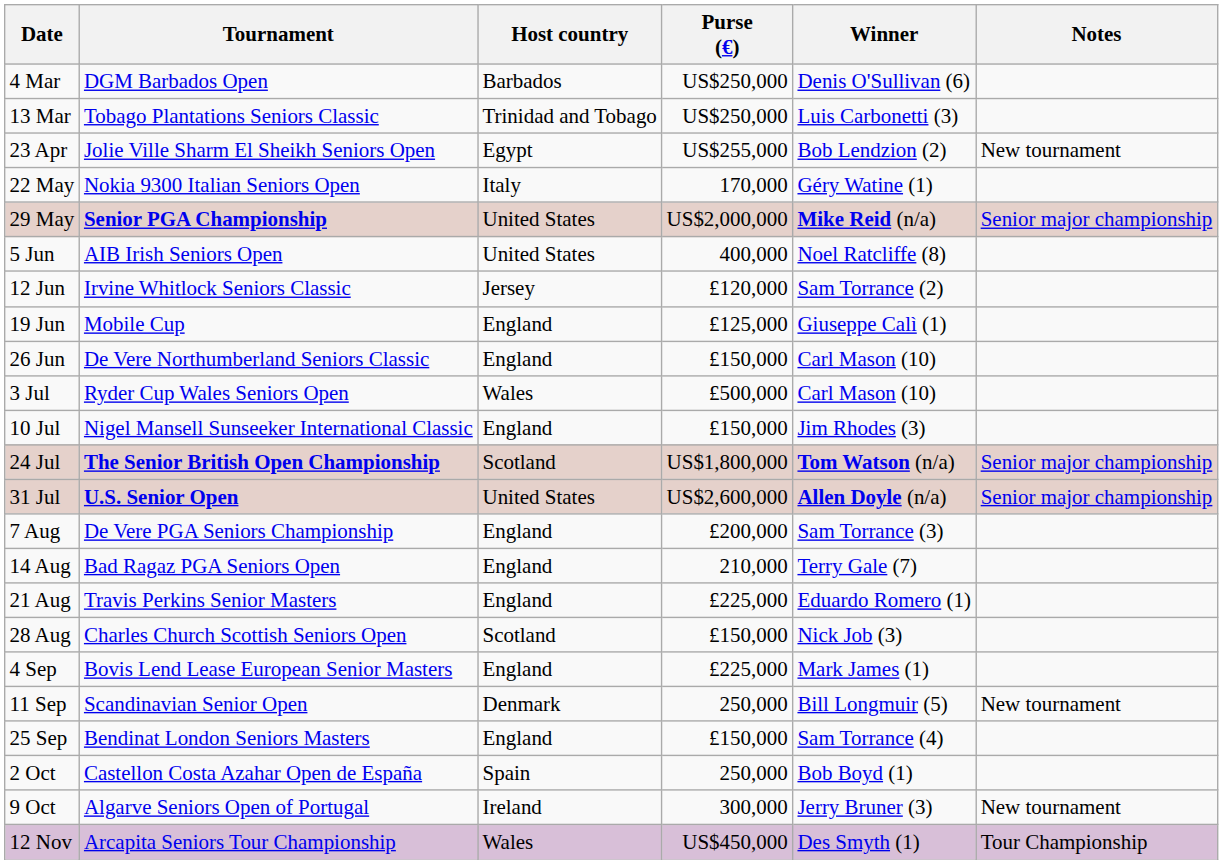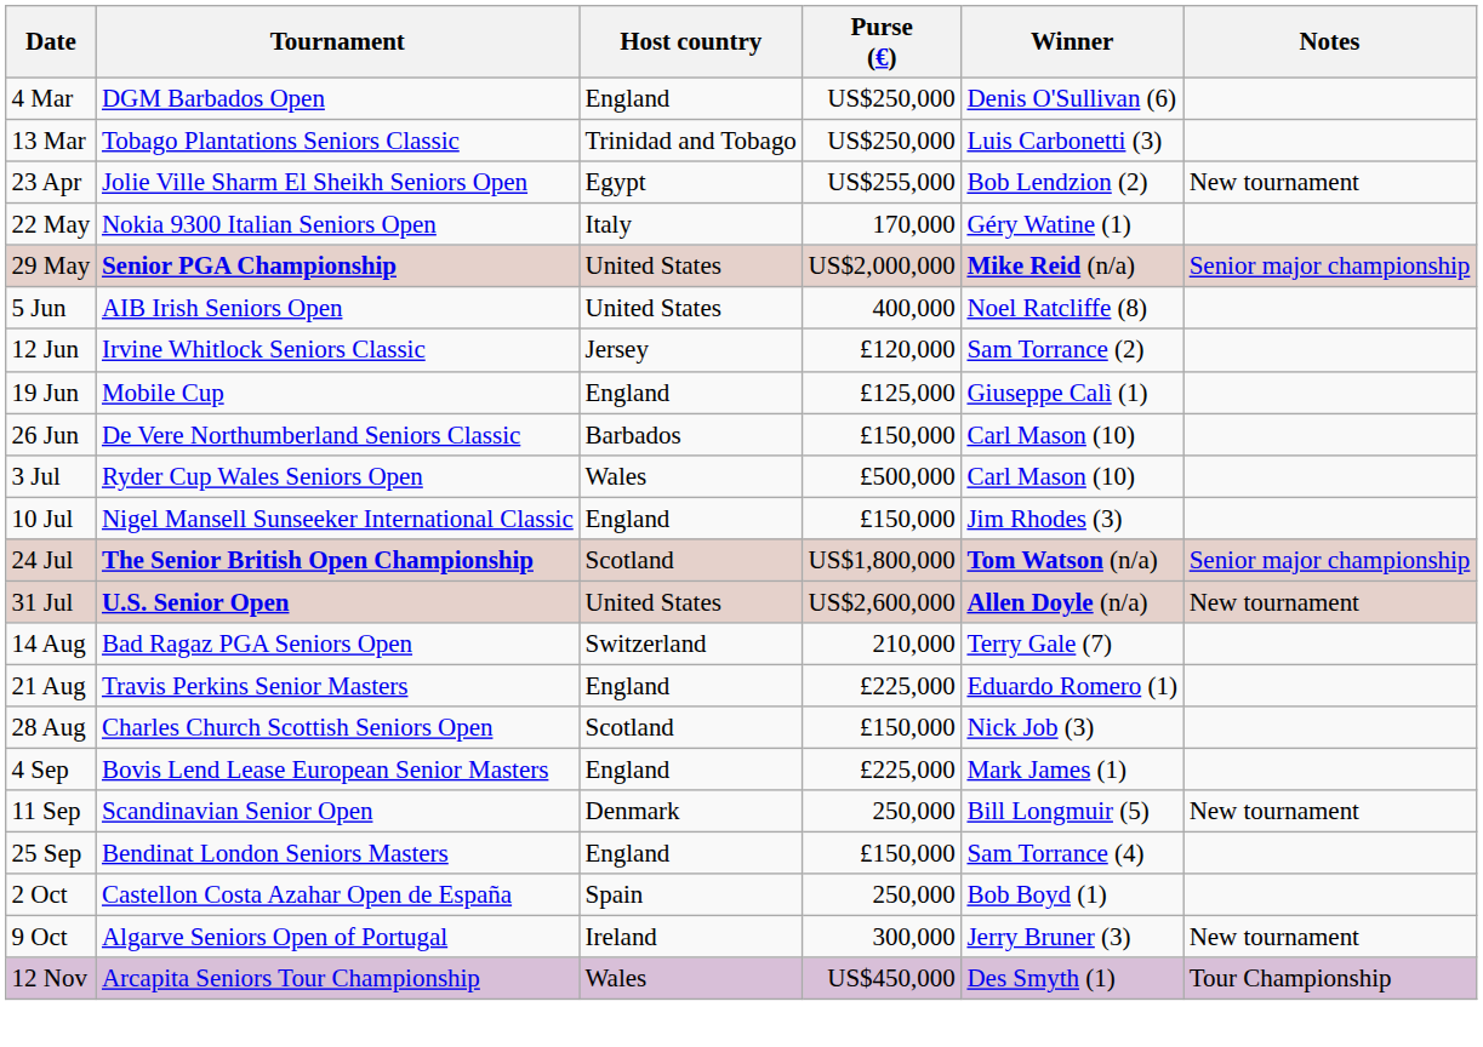4 Mar | Host country: Barbados -> England
26 Jun | Host country: England -> Barbados
31 Jul | Notes: Senior major championship -> New tournament
- row: 7 Aug | De Vere PGA Seniors Championship | England | £200,000 | Sam Torrance (3)
14 Aug | Host country: England -> Switzerland
